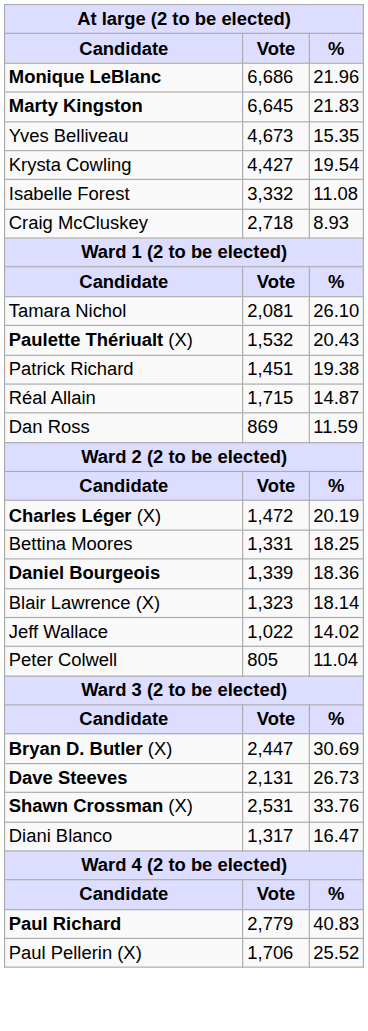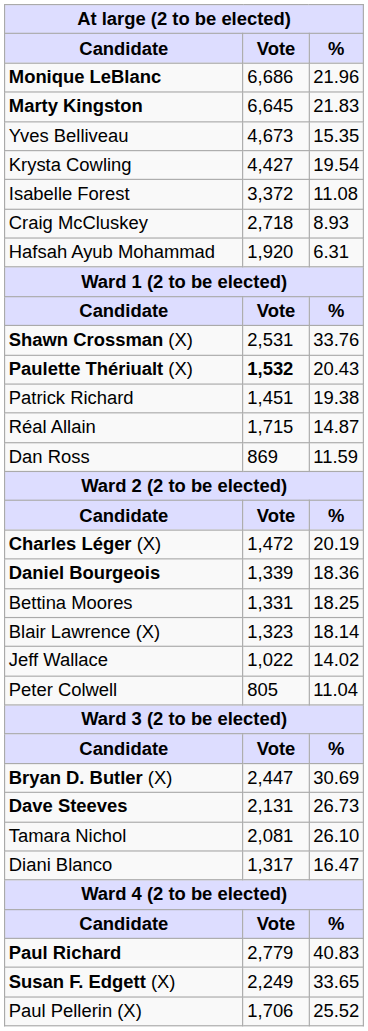Isabelle Forest | Vote: 3,332 -> 3,372
+ row: Hafsah Ayub Mohammad | 1,920 | 6.31
rows swapped: Shawn Crossman (X) <-> Tamara Nichol
Paulette Thériualt (X) | Vote: normal -> bold
rows swapped: Daniel Bourgeois <-> Bettina Moores
+ row: Susan F. Edgett (X) | 2,249 | 33.65
